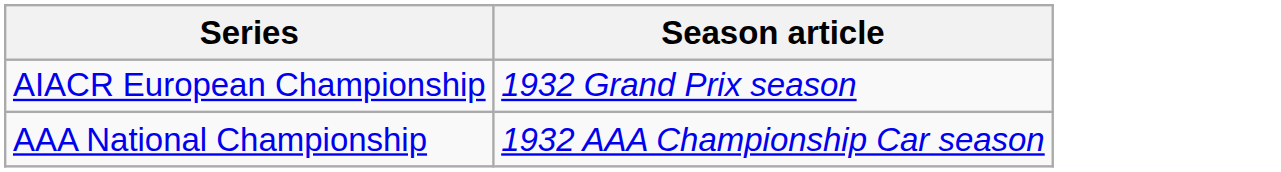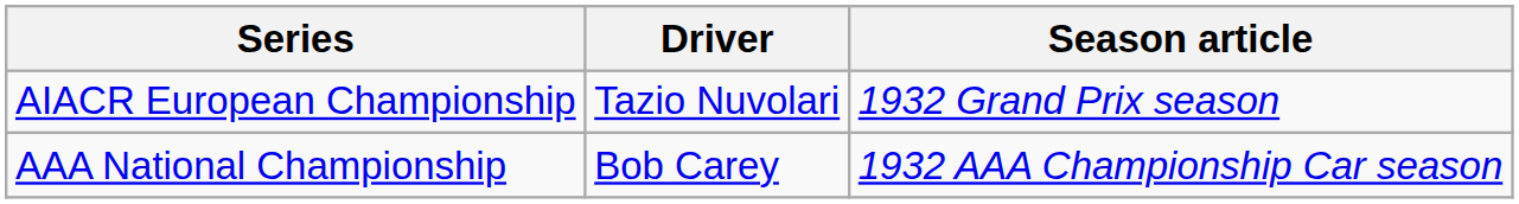+ column: Driver | Tazio Nuvolari | Bob Carey
